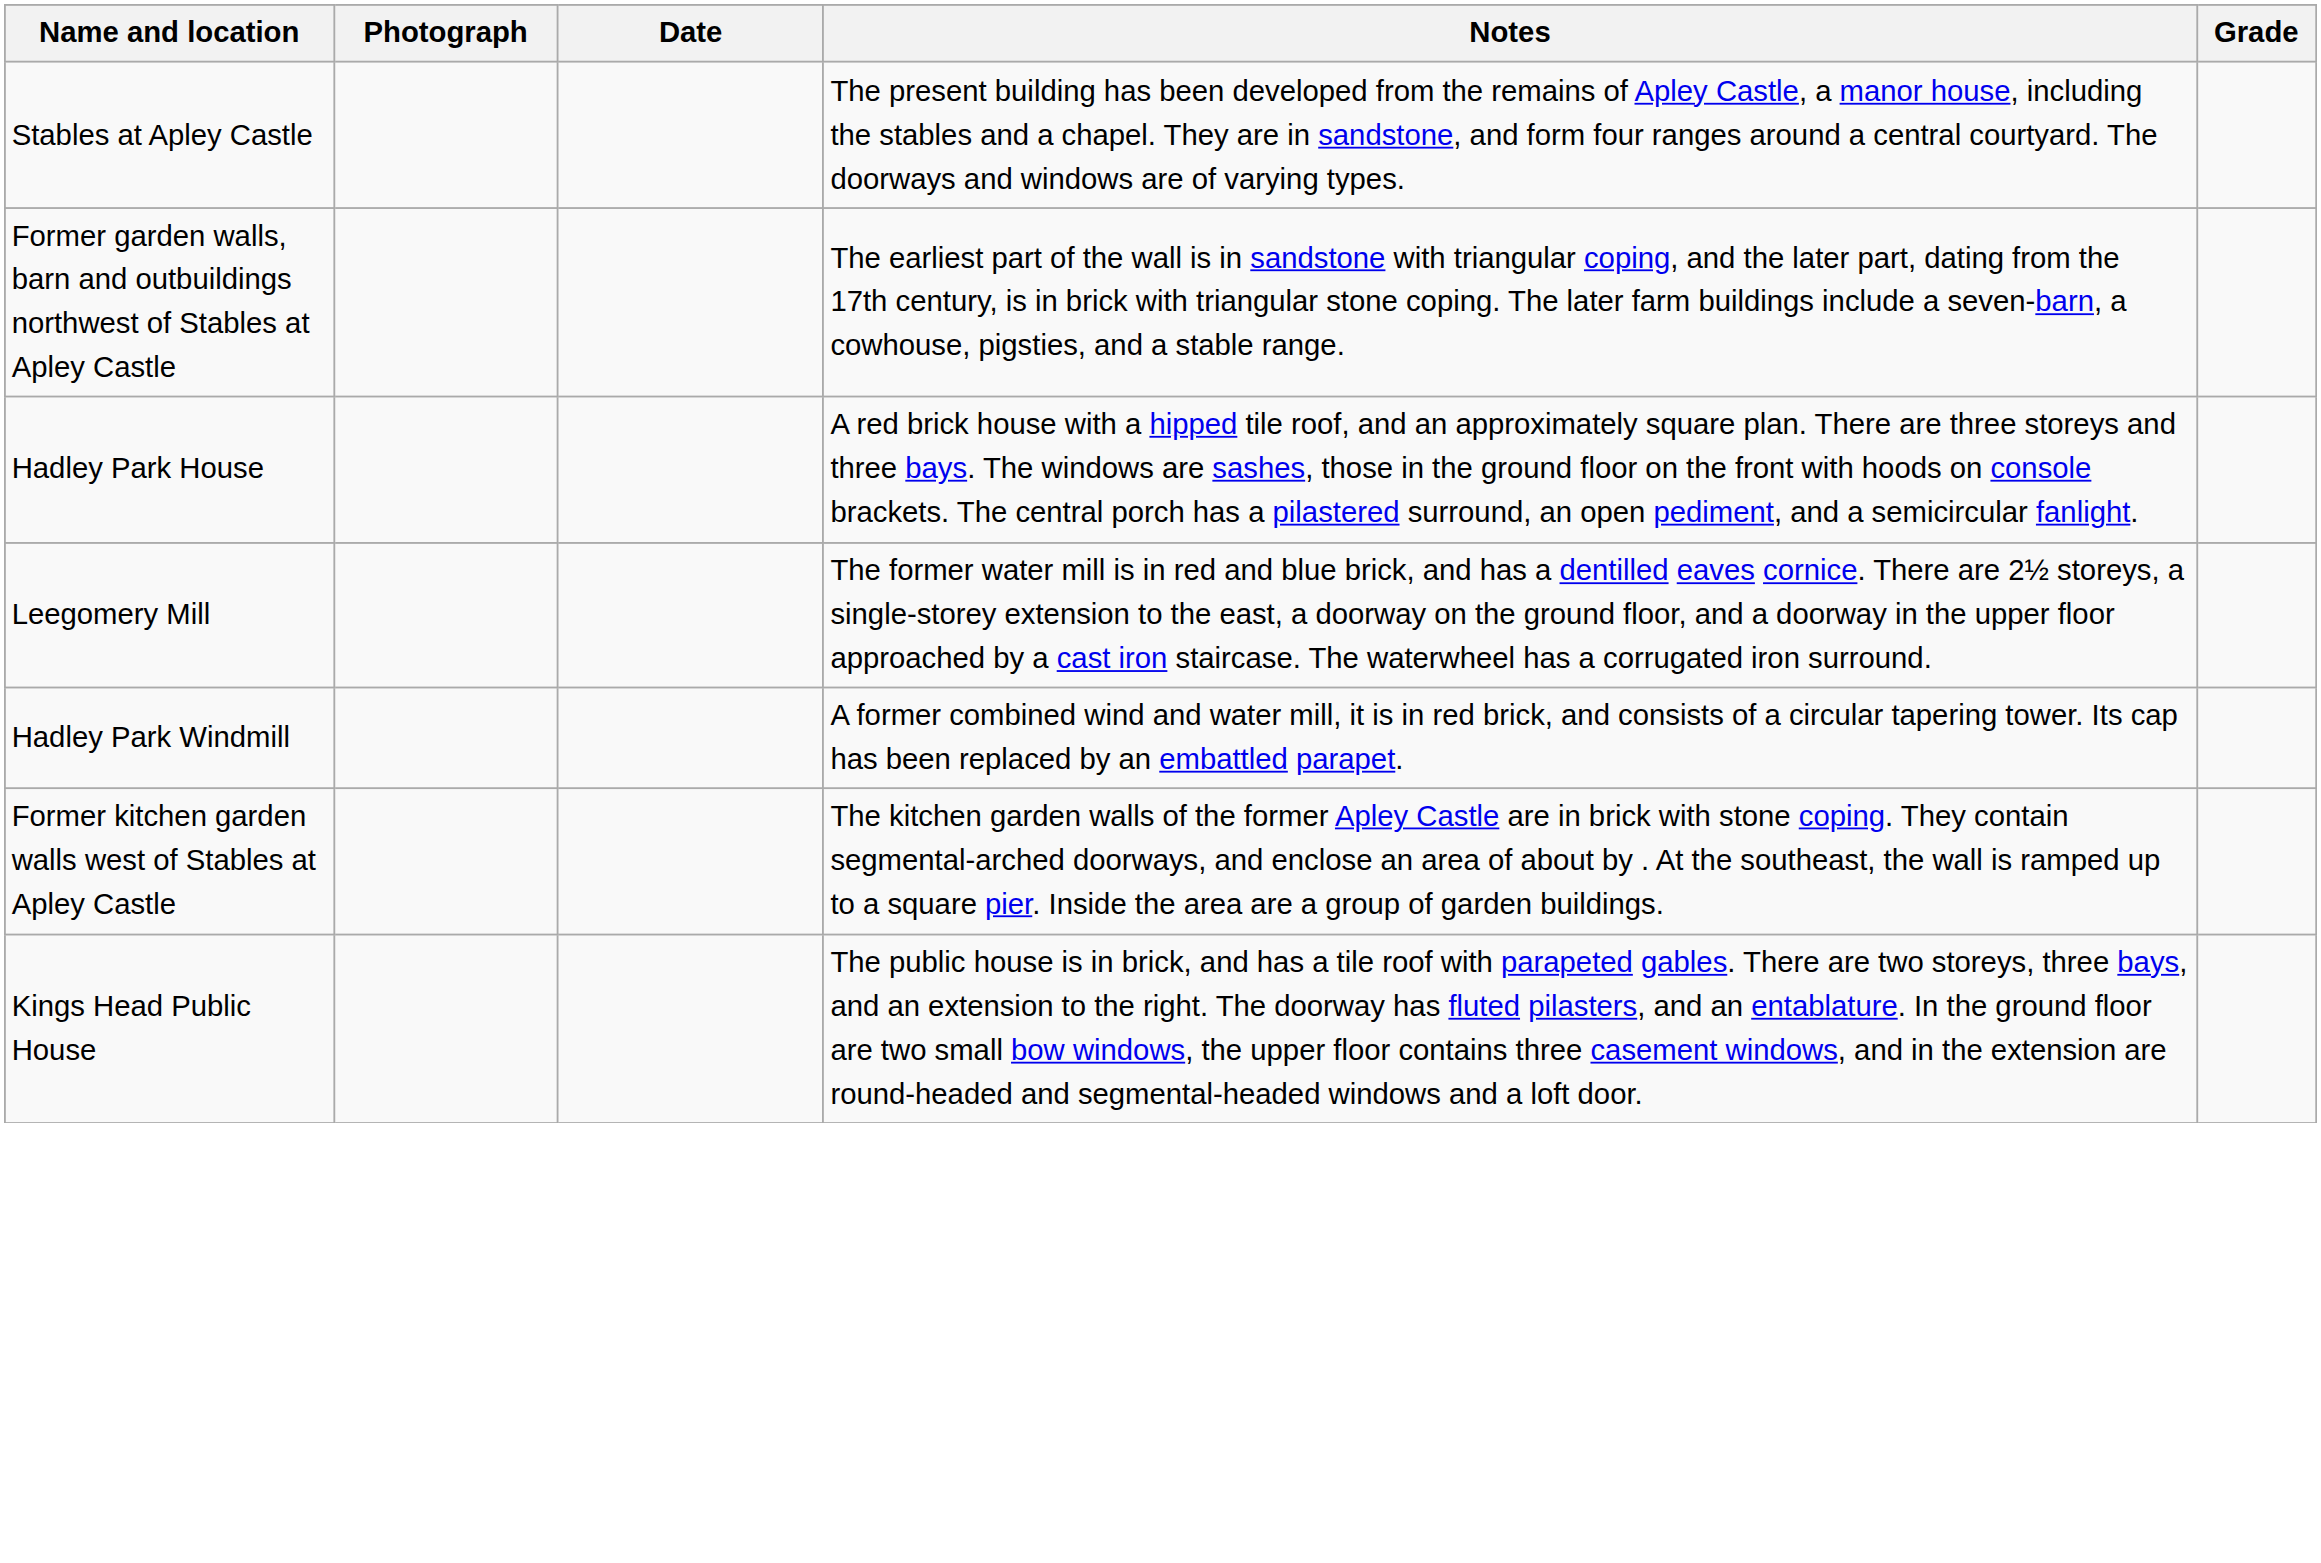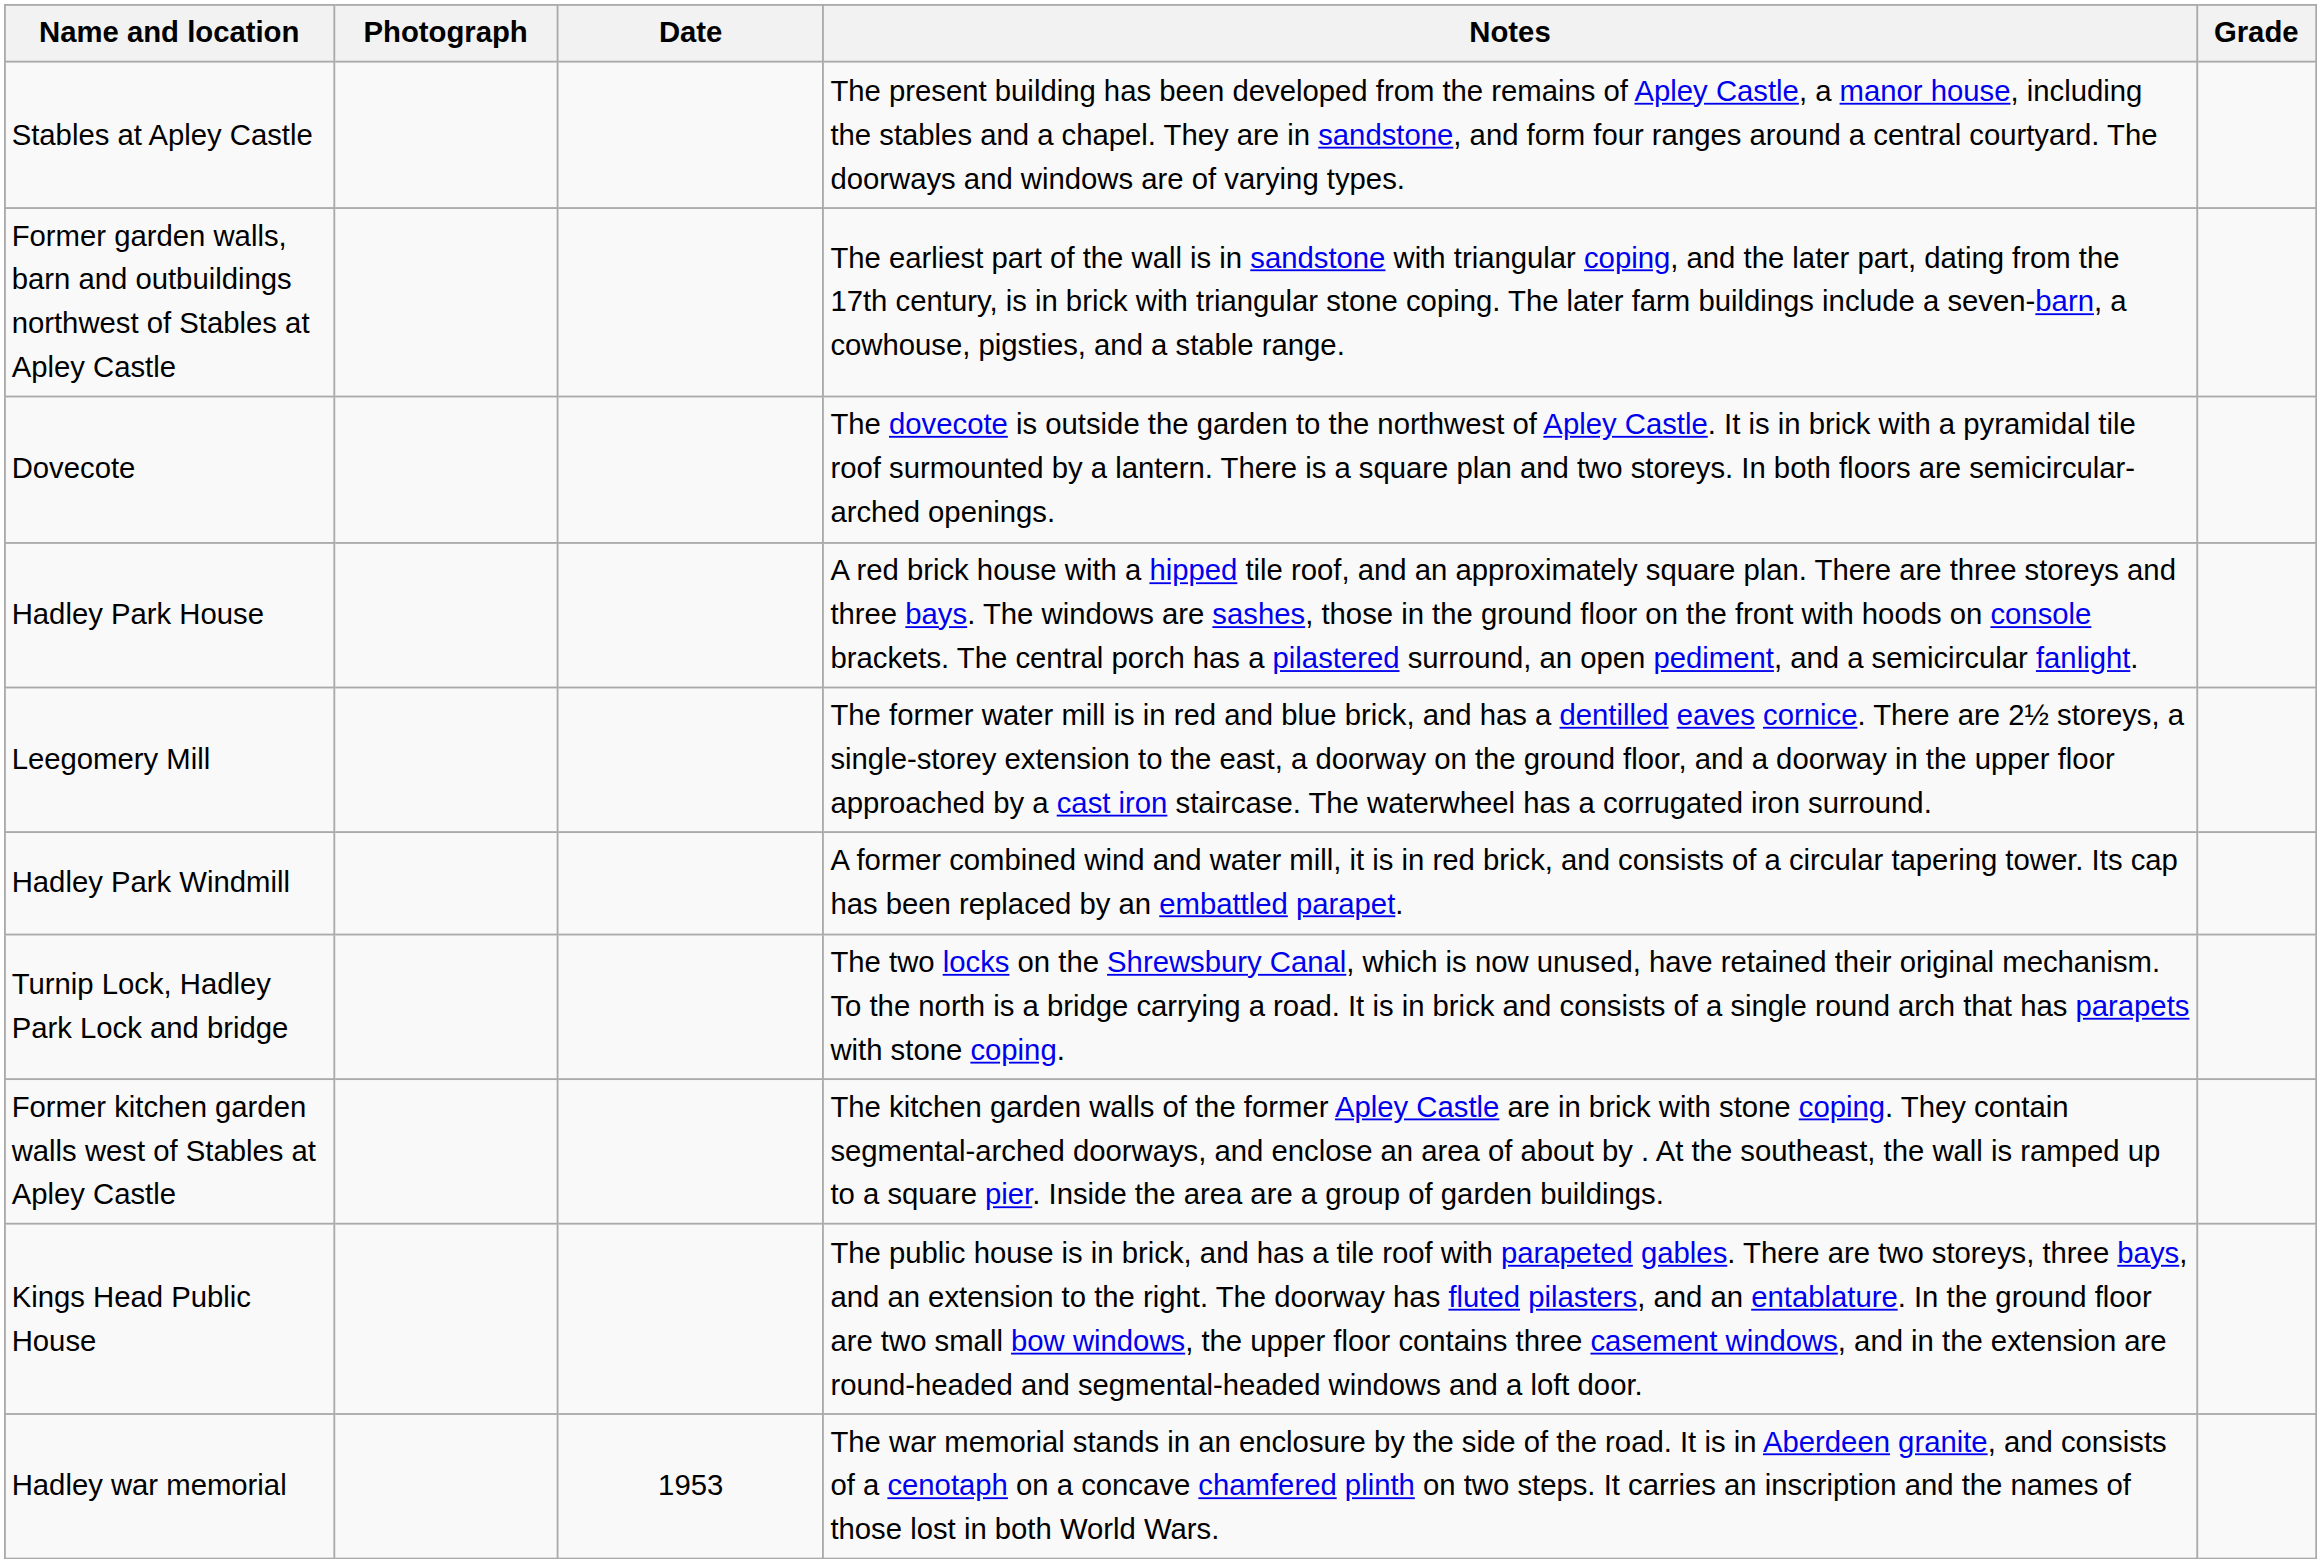+ row: Dovecote | The dovecote is outside the garden to the northwest of Apley Castle. It is in brick with a pyramidal tile roof surmounted by a lantern. There is a square plan and two storeys. In both floors are semicircular-arched openings.
+ row: Turnip Lock, Hadley Park Lock and bridge | The two locks on the Shrewsbury Canal, which is now unused, have retained their original mechanism. To the north is a bridge carrying a road. It is in brick and consists of a single round arch that has parapets with stone coping.
+ row: Hadley war memorial | 1953 | The war memorial stands in an enclosure by the side of the road. It is in Aberdeen granite, and consists of a cenotaph on a concave chamfered plinth on two steps. It carries an inscription and the names of those lost in both World Wars.
